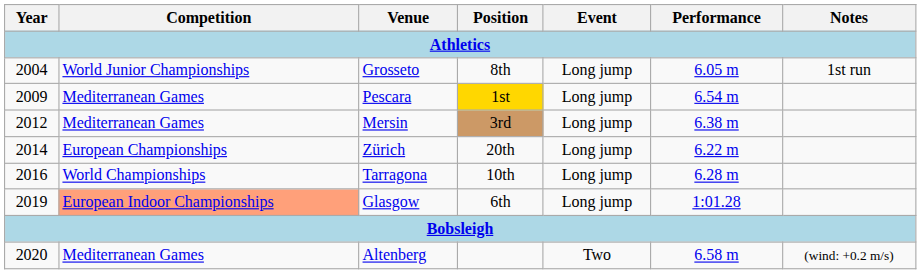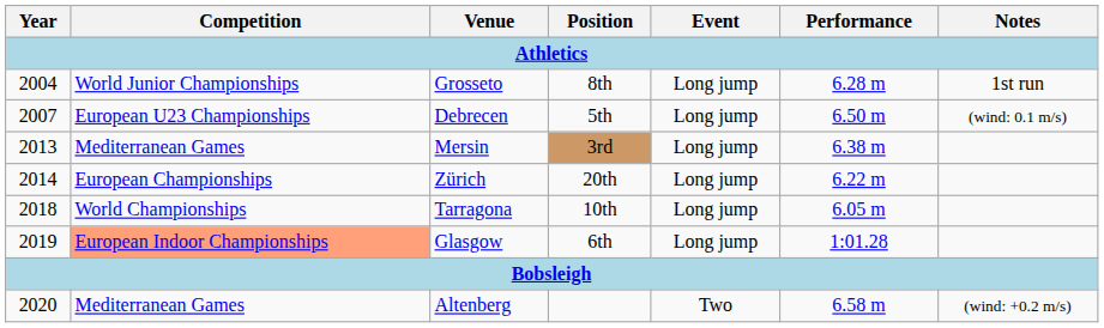Grosseto | Performance: 6.05 m -> 6.28 m
+ row: 2007 | European U23 Championships | Debrecen | 5th | Long jump | 6.50 m | (wind: 0.1 m/s)
- row: 2009 | Mediterranean Games | Pescara | 1st | Long jump | 6.54 m
Mersin | Year: 2012 -> 2013
Tarragona | Year: 2016 -> 2018
Tarragona | Performance: 6.28 m -> 6.05 m
